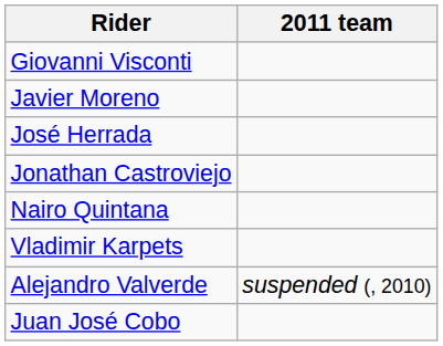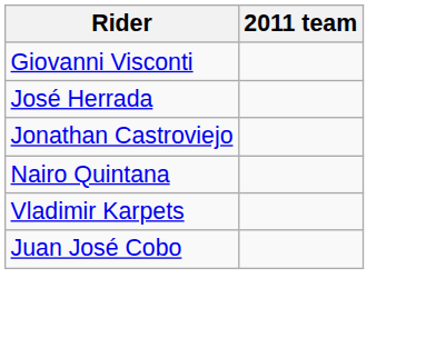- row: Javier Moreno
- row: Alejandro Valverde | suspended (, 2010)
